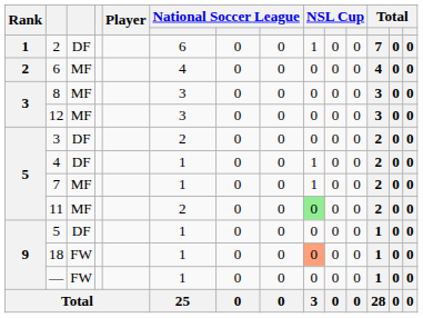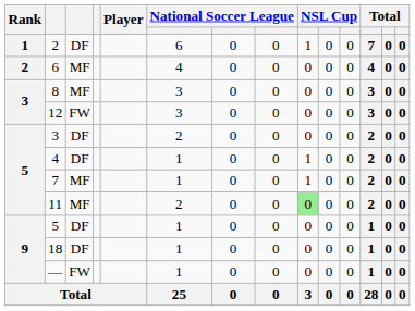12 | column 3: MF -> FW
18 | column 3: FW -> DF
18 | column 9: lightsalmon background -> no background
